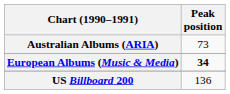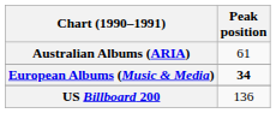Australian Albums (ARIA) | Peak position: 73 -> 61
